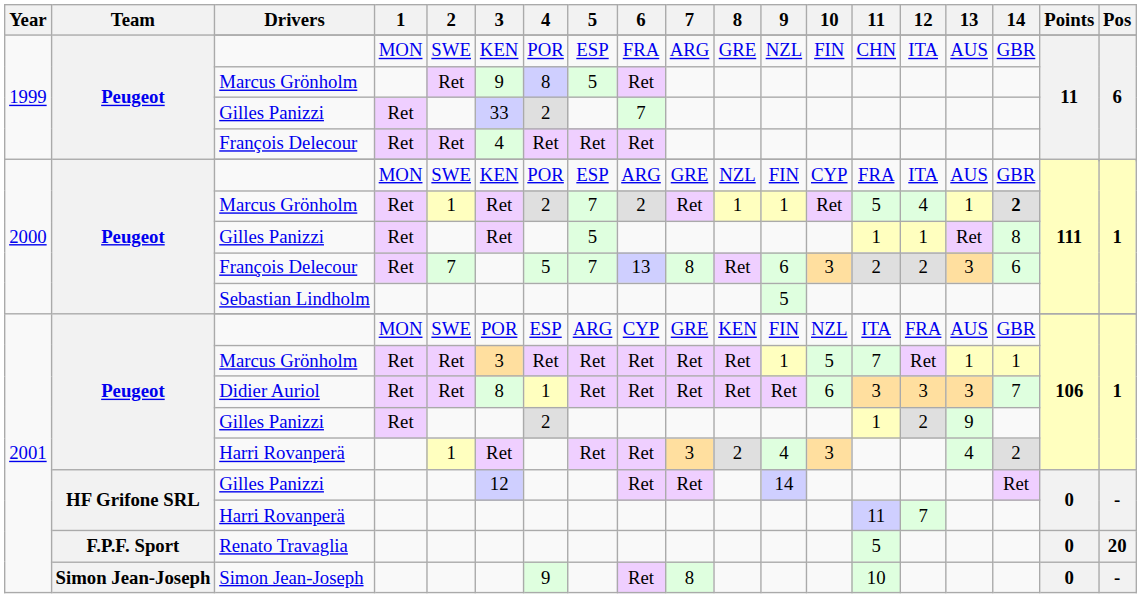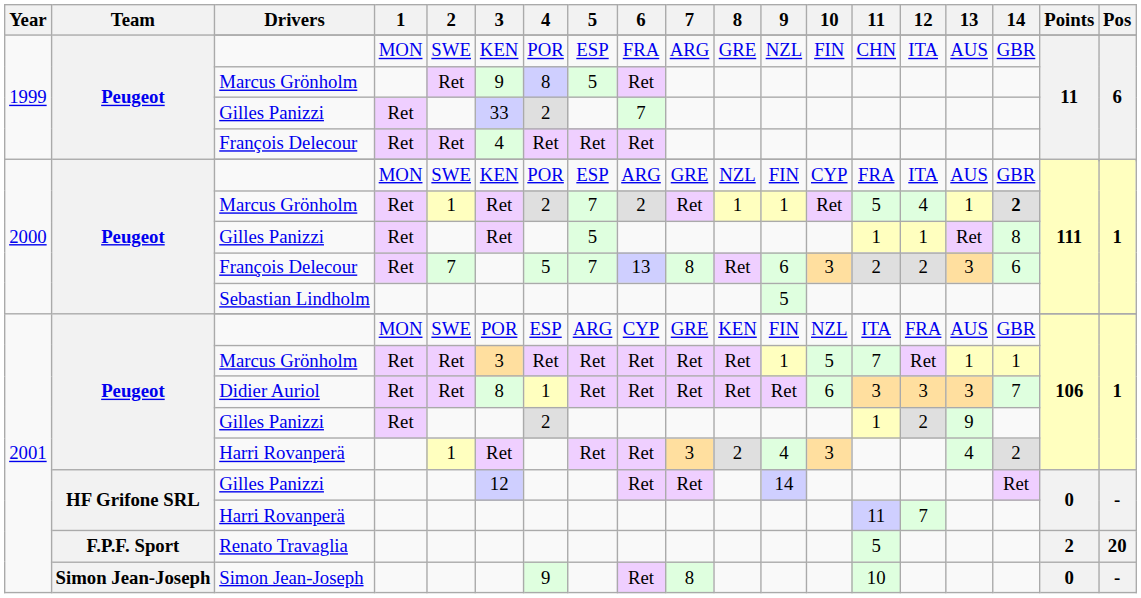Renato Travaglia | Points: 0 -> 2
